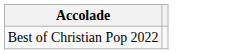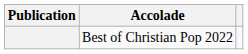+ column: Publication
